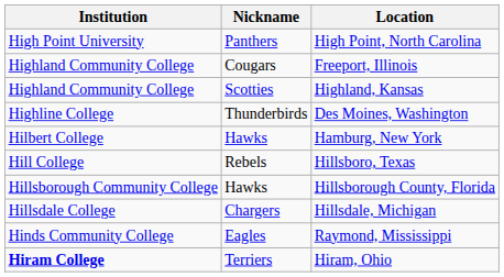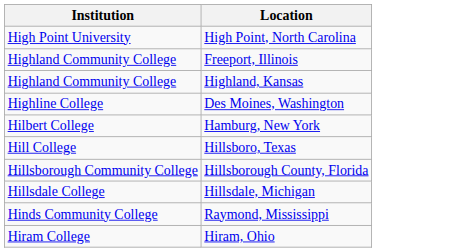- column: Nickname | Panthers | Cougars | Scotties | Thunderbirds | Hawks | Rebels | Hawks | Chargers | Eagles | Terriers
Hiram, Ohio | Institution: bold -> normal
